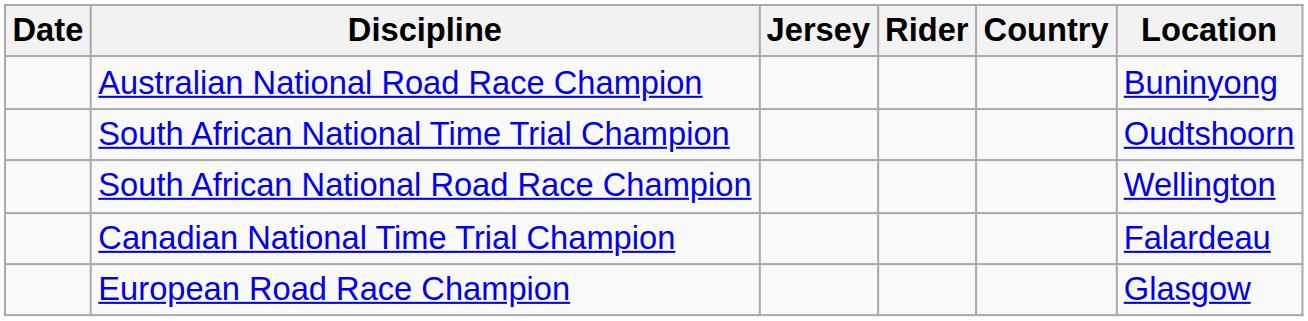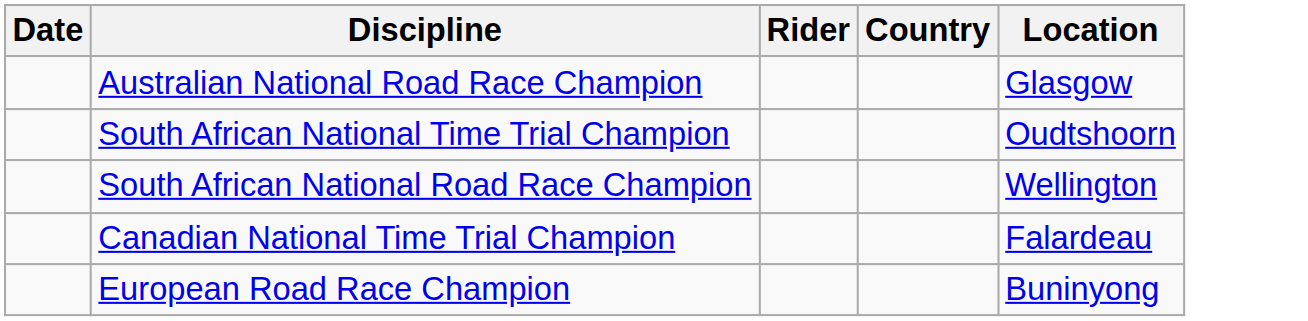- column: Jersey
Australian National Road Race Champion | Location: Buninyong -> Glasgow
European Road Race Champion | Location: Glasgow -> Buninyong
